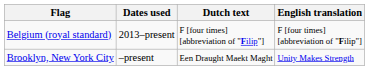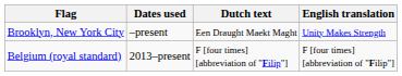rows swapped: Belgium (royal standard) <-> Brooklyn, New York City
